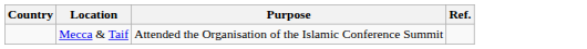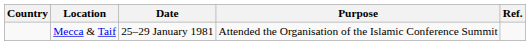+ column: Date | 25–29 January 1981
